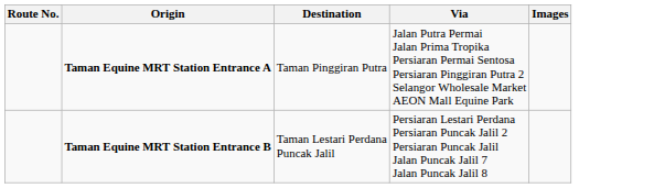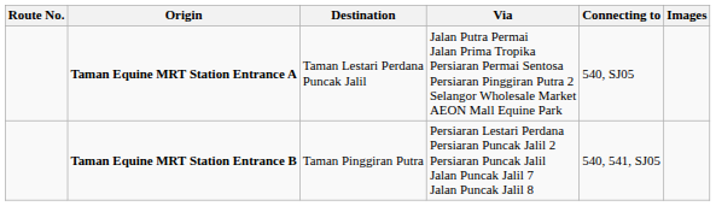+ column: Connecting to | 540, SJ05 | 540, 541, SJ05
Taman Equine MRT Station Entrance A | Destination: Taman Pinggiran Putra -> Taman Lestari Perdana Puncak Jalil
Taman Equine MRT Station Entrance B | Destination: Taman Lestari Perdana Puncak Jalil -> Taman Pinggiran Putra
